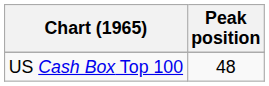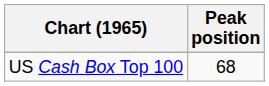US Cash Box Top 100 | Peak position: 48 -> 68
